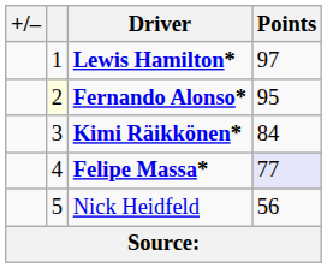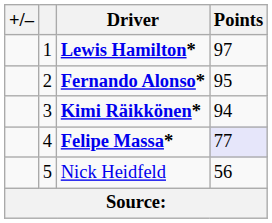Fernando Alonso* | column 2: lightyellow background -> no background
Kimi Räikkönen* | Points: 84 -> 94
